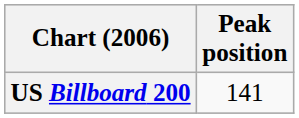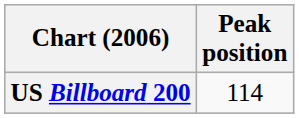US Billboard 200 | Peak position: 141 -> 114
